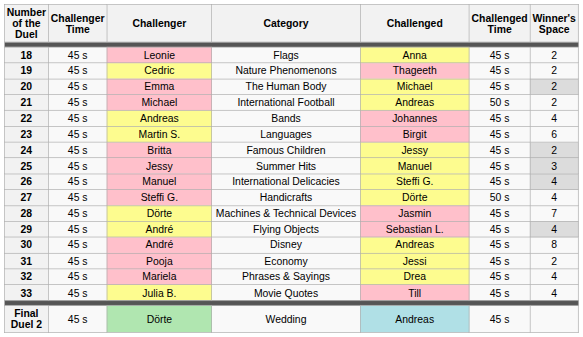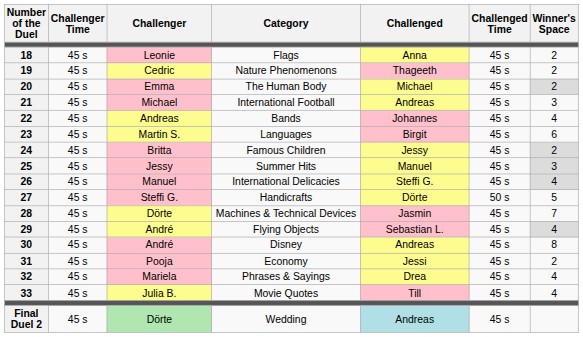International Football | Challenged Time: 50 s -> 45 s
International Football | Winner's Space: 2 -> 3
Handicrafts | Winner's Space: 4 -> 5
